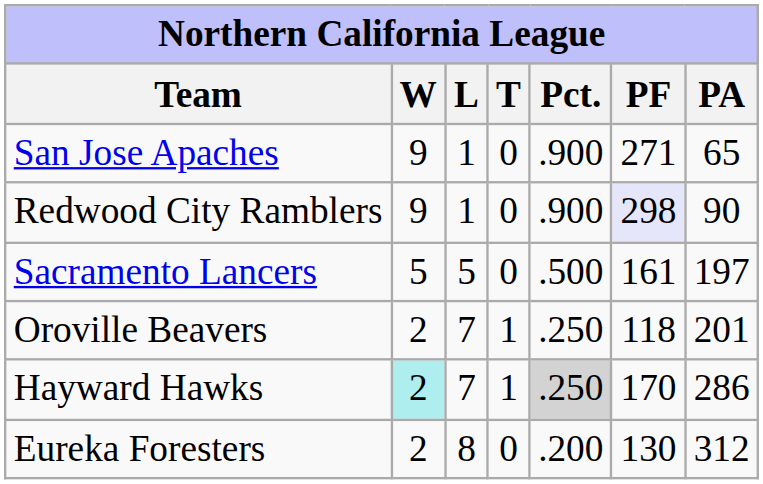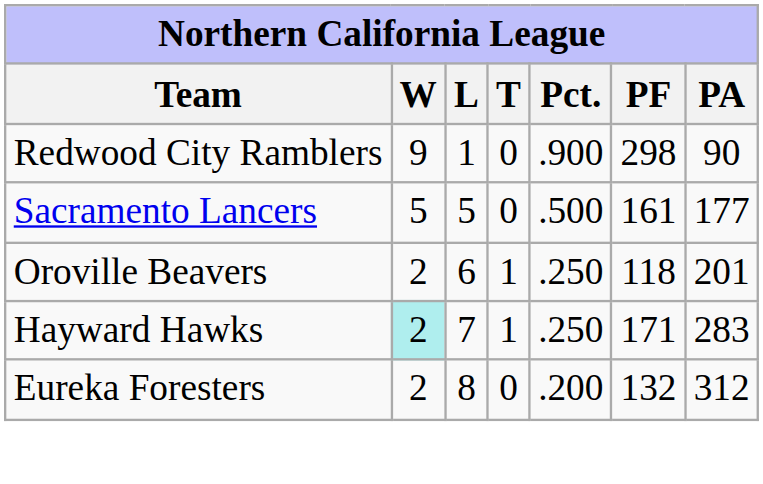- row: San Jose Apaches | 9 | 1 | 0 | .900 | 271 | 65
Redwood City Ramblers | PF: lavender background -> no background
Sacramento Lancers | PA: 197 -> 177
Oroville Beavers | L: 7 -> 6
Hayward Hawks | Pct.: lightgrey background -> no background
Hayward Hawks | PF: 170 -> 171
Hayward Hawks | PA: 286 -> 283
Eureka Foresters | PF: 130 -> 132
